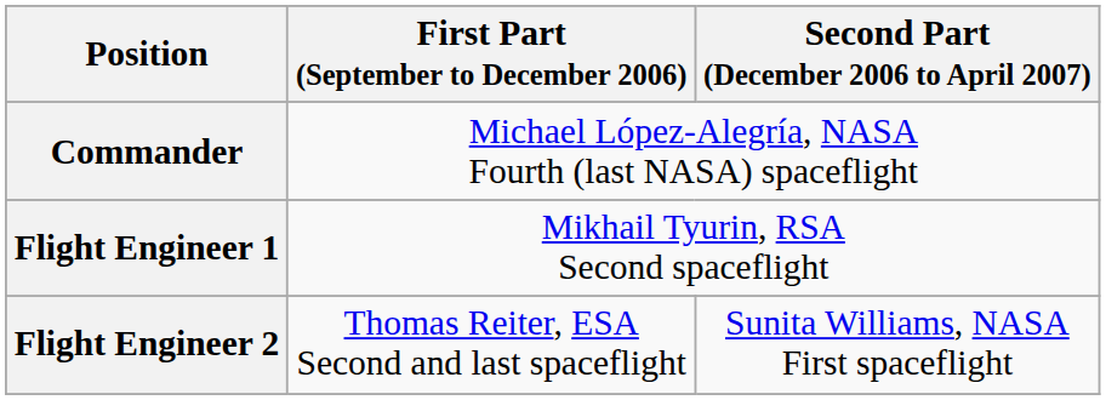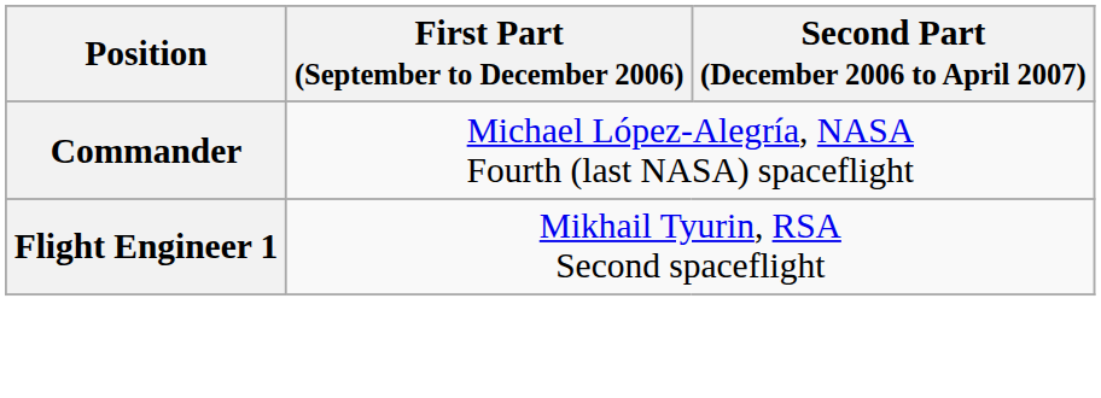- row: Flight Engineer 2 | Thomas Reiter, ESA Second and last spaceflight | Sunita Williams, NASA First spaceflight
